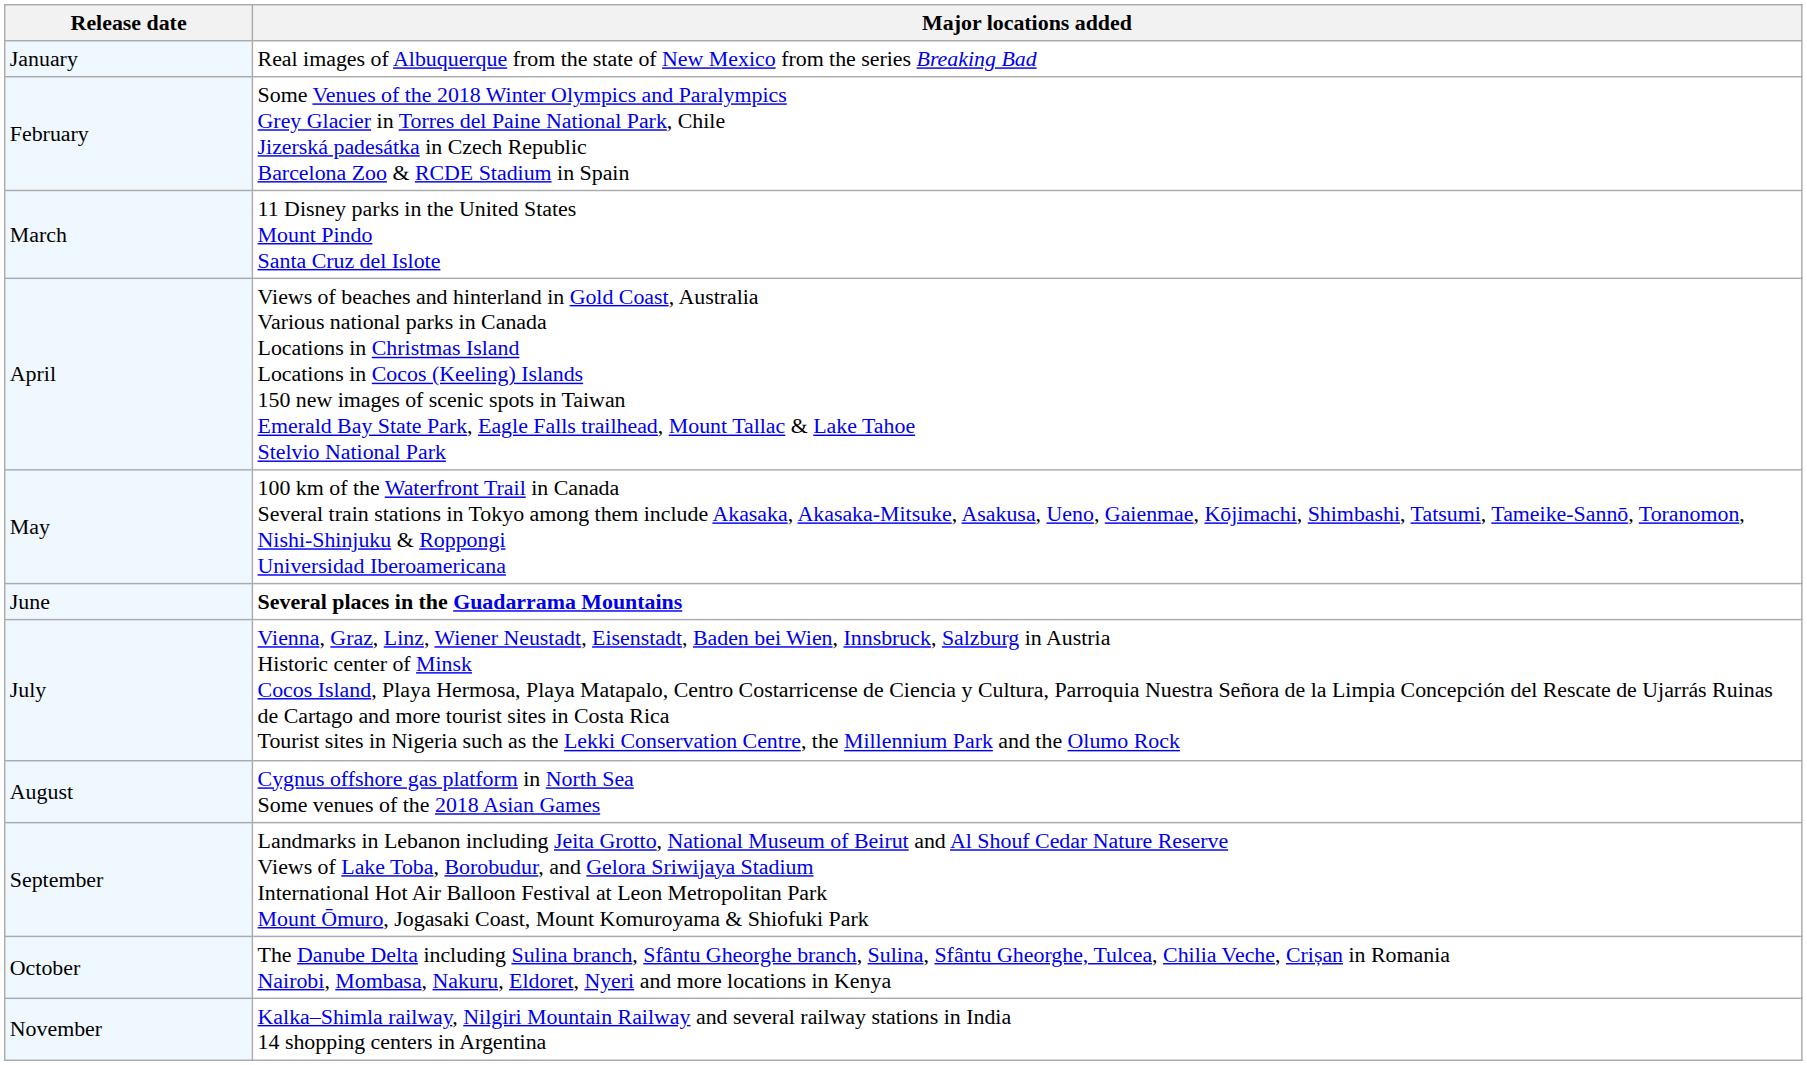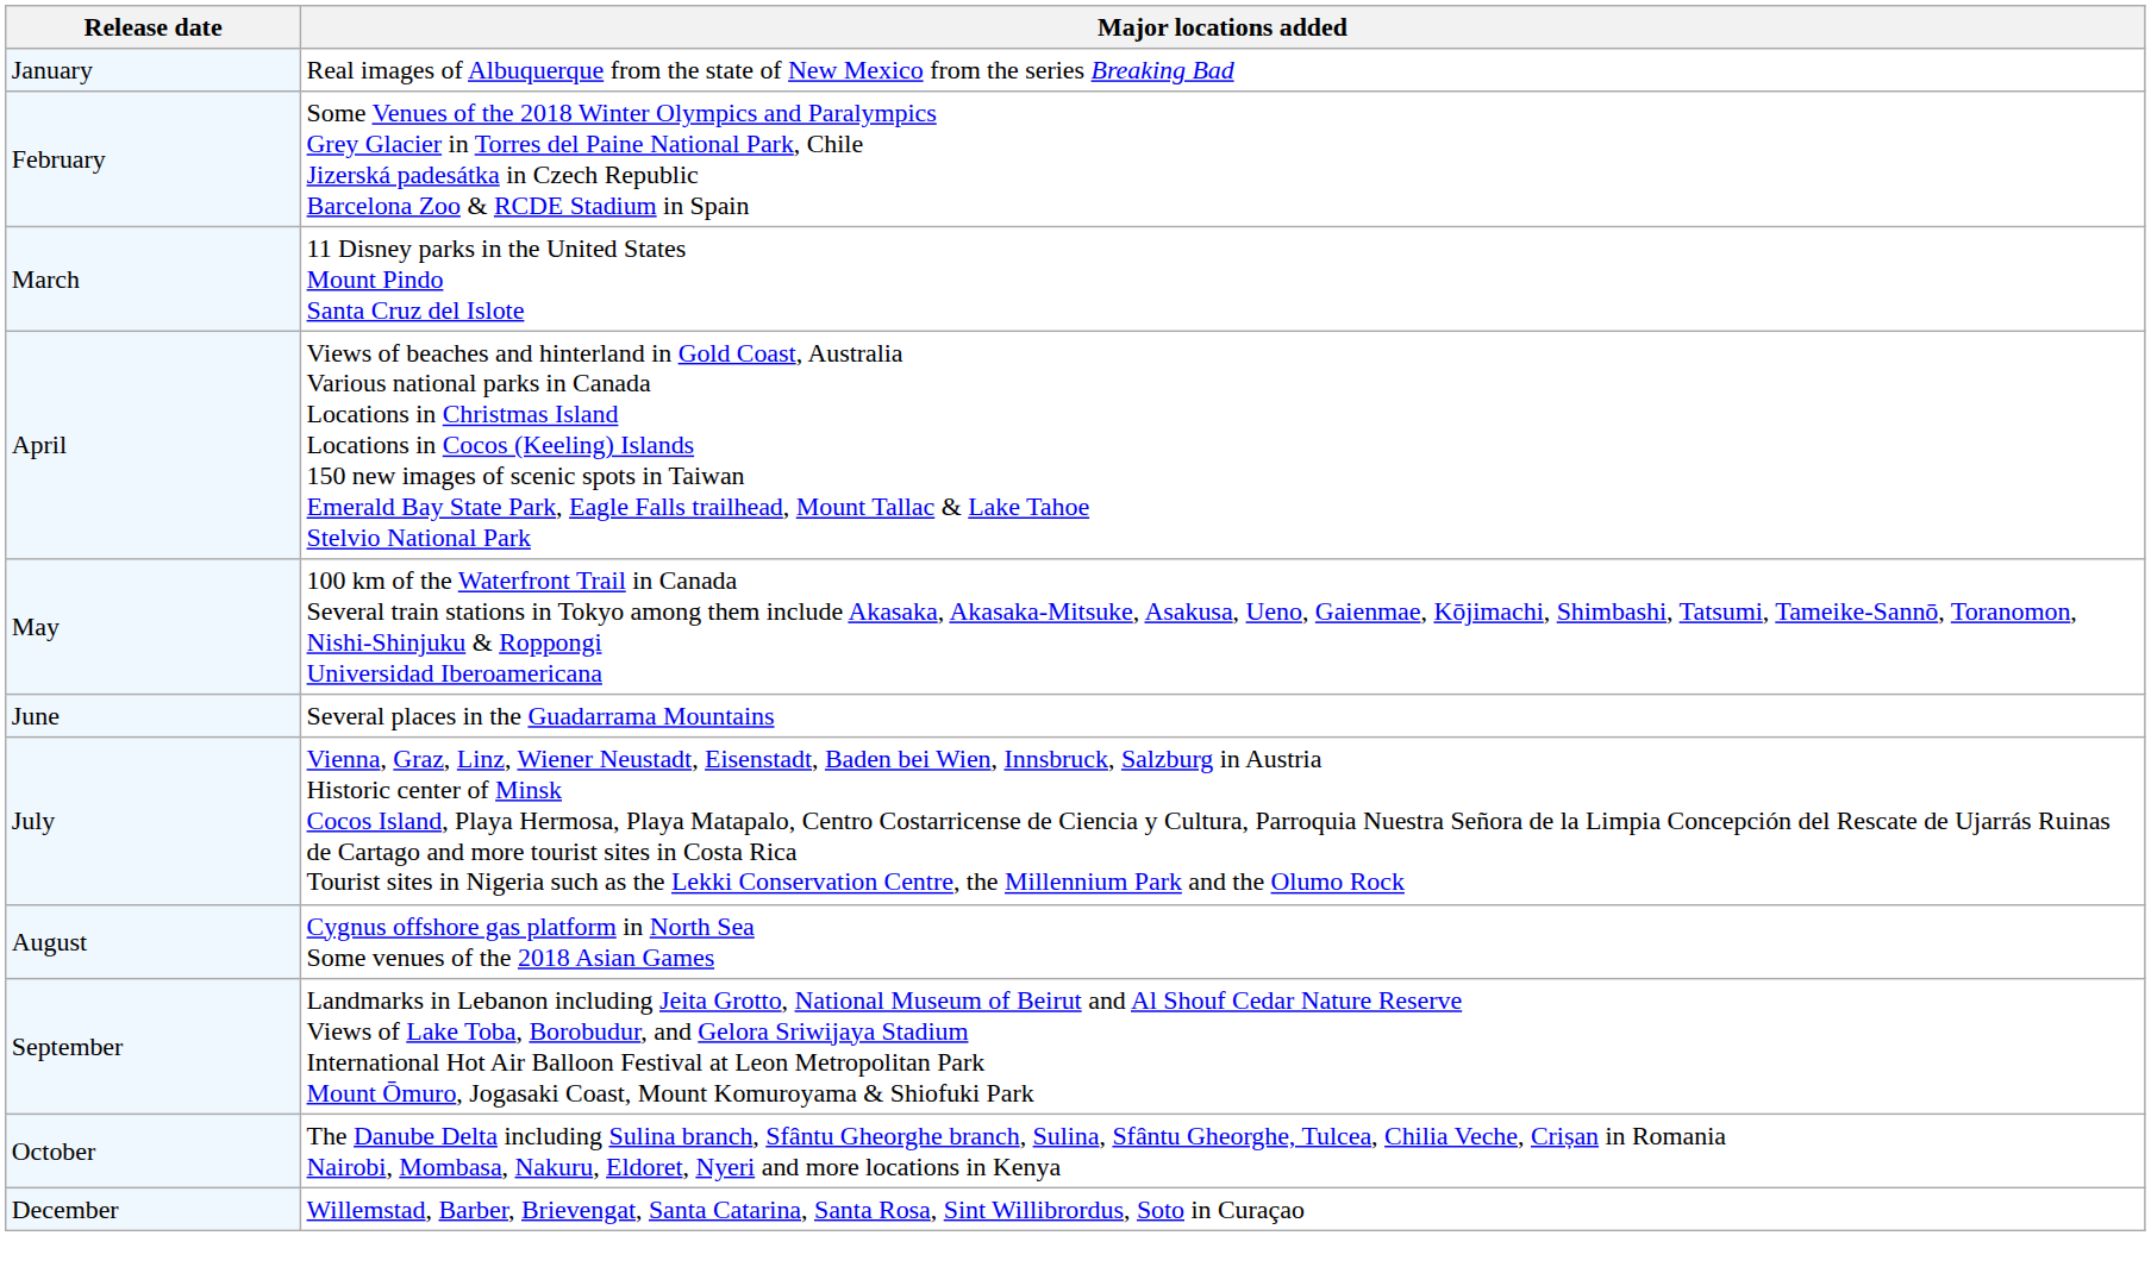June | Major locations added: bold -> normal
- row: November | Kalka–Shimla railway, Nilgiri Mountain Railway and several railway stations in India 14 shopping centers in Argentina
+ row: December | Willemstad, Barber, Brievengat, Santa Catarina, Santa Rosa, Sint Willibrordus, Soto in Curaçao
